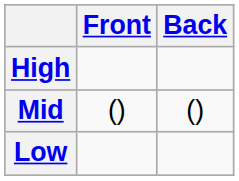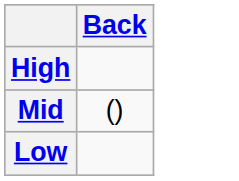- column: Front | ()
